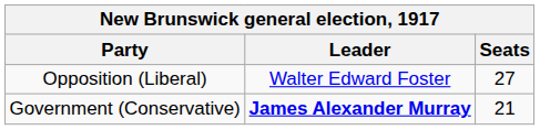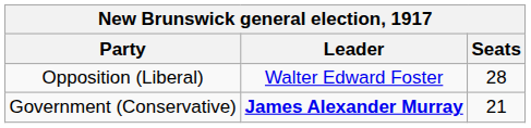Opposition (Liberal) | Seats: 27 -> 28
